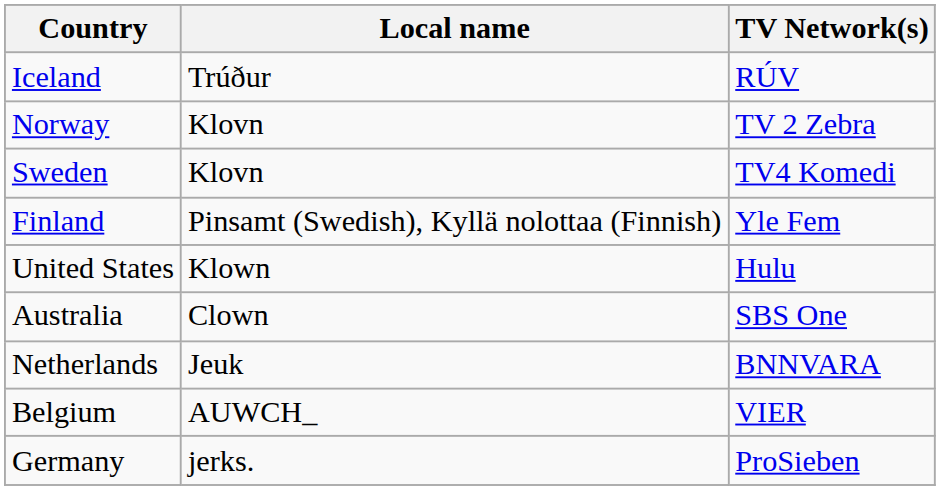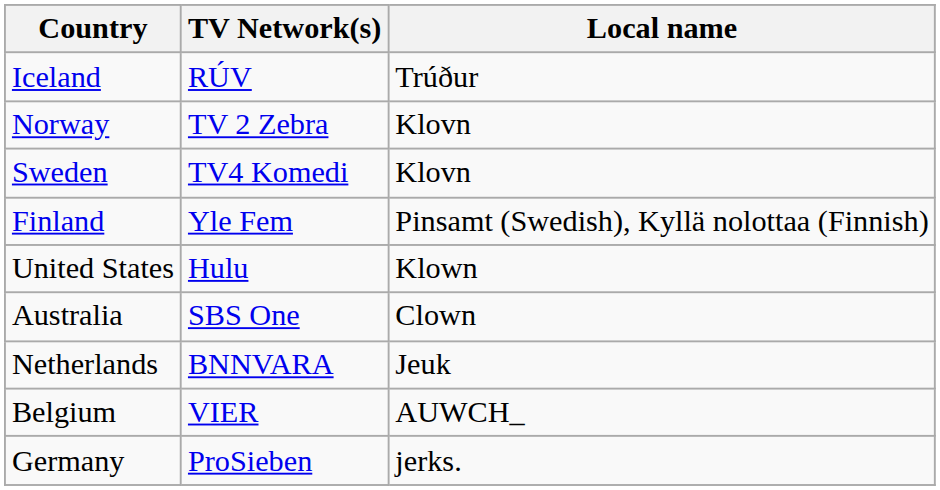columns swapped: Local name <-> TV Network(s)
